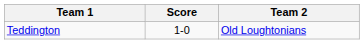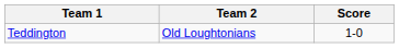columns swapped: Team 2 <-> Score
